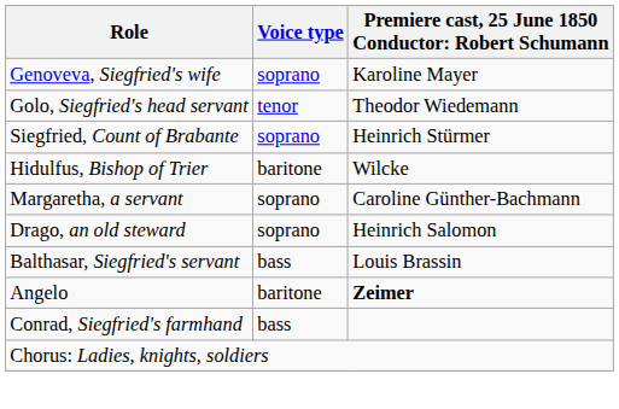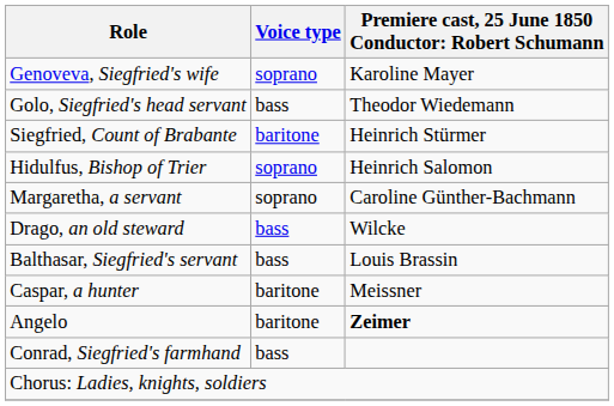Golo, Siegfried's head servant | Voice type: tenor -> bass
Siegfried, Count of Brabante | Voice type: soprano -> baritone
Hidulfus, Bishop of Trier | Voice type: baritone -> soprano
Hidulfus, Bishop of Trier | column 3: Wilcke -> Heinrich Salomon
Drago, an old steward | Voice type: soprano -> bass
Drago, an old steward | column 3: Heinrich Salomon -> Wilcke
+ row: Caspar, a hunter | baritone | Meissner
